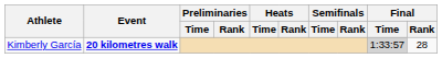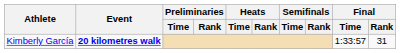Kimberly García | Final / Time: lightgrey background -> no background
Kimberly García | Final / Rank: 28 -> 31
